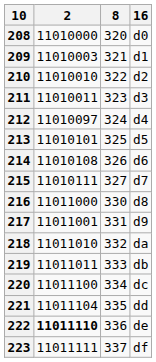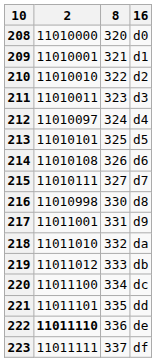209 | 2: 11010003 -> 11010001
216 | 2: 11011000 -> 11010998
219 | 2: 11011011 -> 11011012
221 | 2: 11011104 -> 11011101
